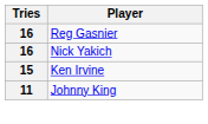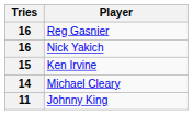+ row: 14 | Michael Cleary
